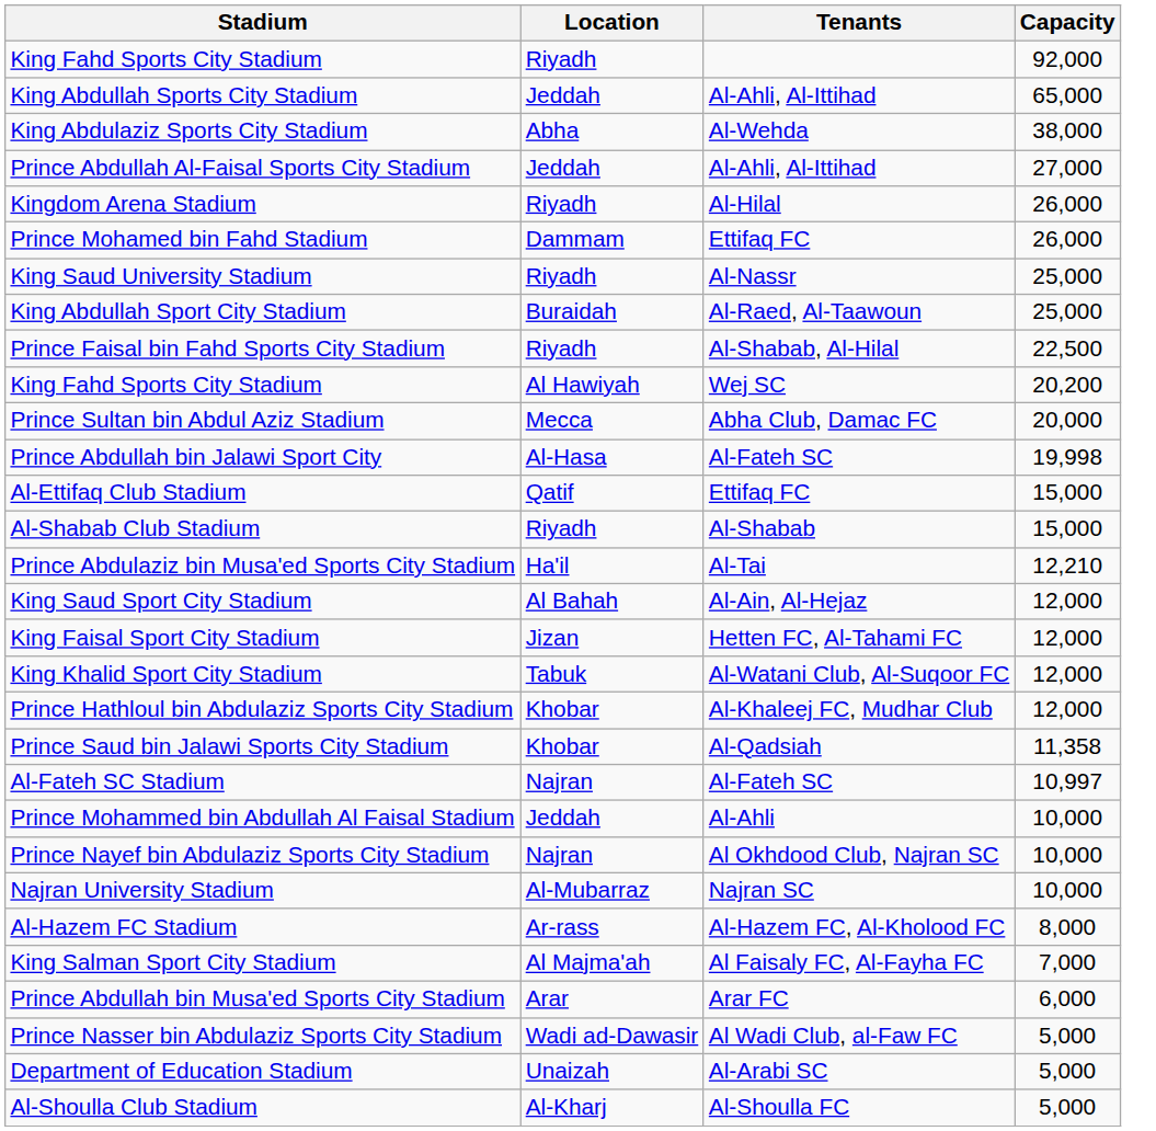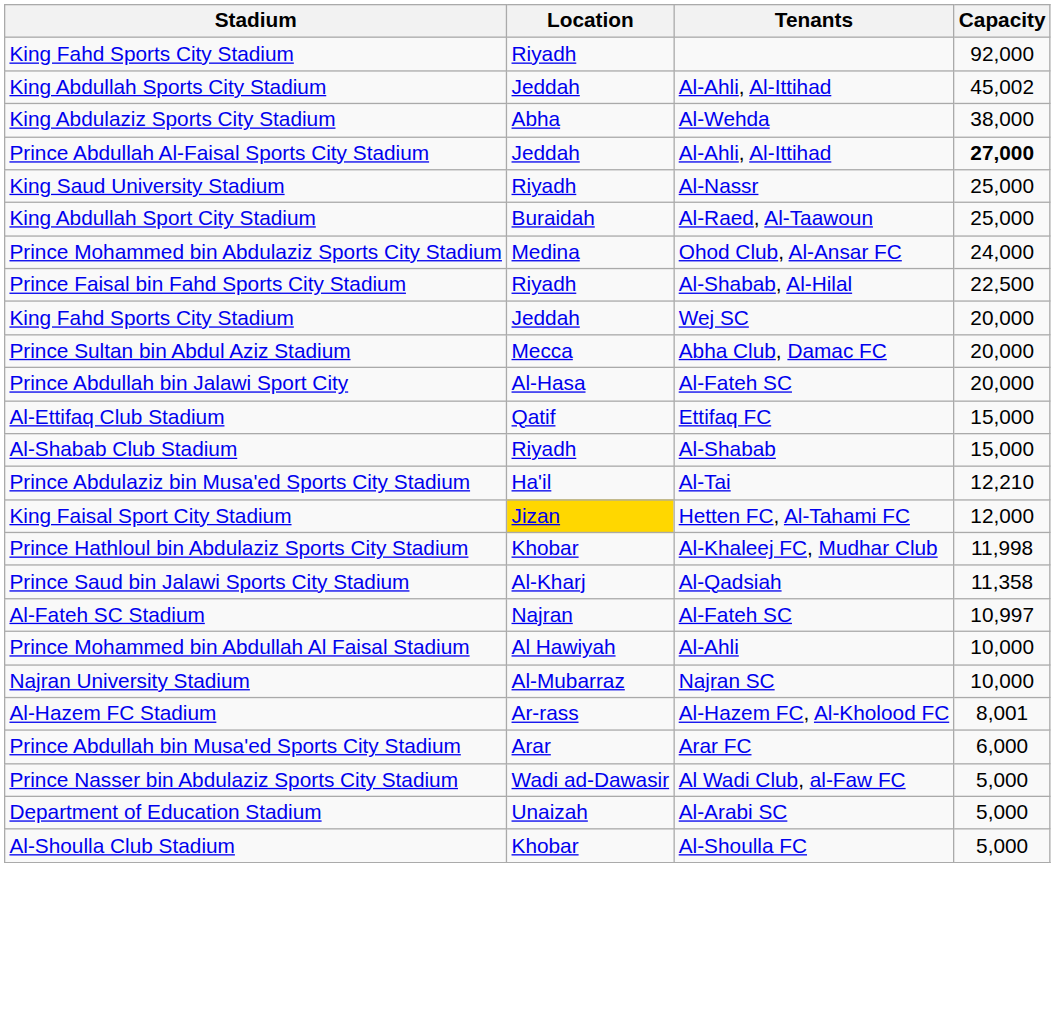King Abdullah Sports City Stadium | Capacity: 65,000 -> 45,002
Prince Abdullah Al-Faisal Sports City Stadium | Capacity: normal -> bold
- row: Kingdom Arena Stadium | Riyadh | Al-Hilal | 26,000
- row: Prince Mohamed bin Fahd Stadium | Dammam | Ettifaq FC | 26,000
+ row: Prince Mohammed bin Abdulaziz Sports City Stadium | Medina | Ohod Club, Al-Ansar FC | 24,000
King Fahd Sports City Stadium / Wej SC | Location: Al Hawiyah -> Jeddah
King Fahd Sports City Stadium / Wej SC | Capacity: 20,200 -> 20,000
Prince Abdullah bin Jalawi Sport City | Capacity: 19,998 -> 20,000
- row: King Saud Sport City Stadium | Al Bahah | Al-Ain, Al-Hejaz | 12,000
King Faisal Sport City Stadium | Location: no background -> gold background
- row: King Khalid Sport City Stadium | Tabuk | Al-Watani Club, Al-Suqoor FC | 12,000
Prince Hathloul bin Abdulaziz Sports City Stadium | Capacity: 12,000 -> 11,998
Prince Saud bin Jalawi Sports City Stadium | Location: Khobar -> Al-Kharj
Prince Mohammed bin Abdullah Al Faisal Stadium | Location: Jeddah -> Al Hawiyah
- row: Prince Nayef bin Abdulaziz Sports City Stadium | Najran | Al Okhdood Club, Najran SC | 10,000
Al-Hazem FC Stadium | Capacity: 8,000 -> 8,001
- row: King Salman Sport City Stadium | Al Majma'ah | Al Faisaly FC, Al-Fayha FC | 7,000
Al-Shoulla Club Stadium | Location: Al-Kharj -> Khobar
